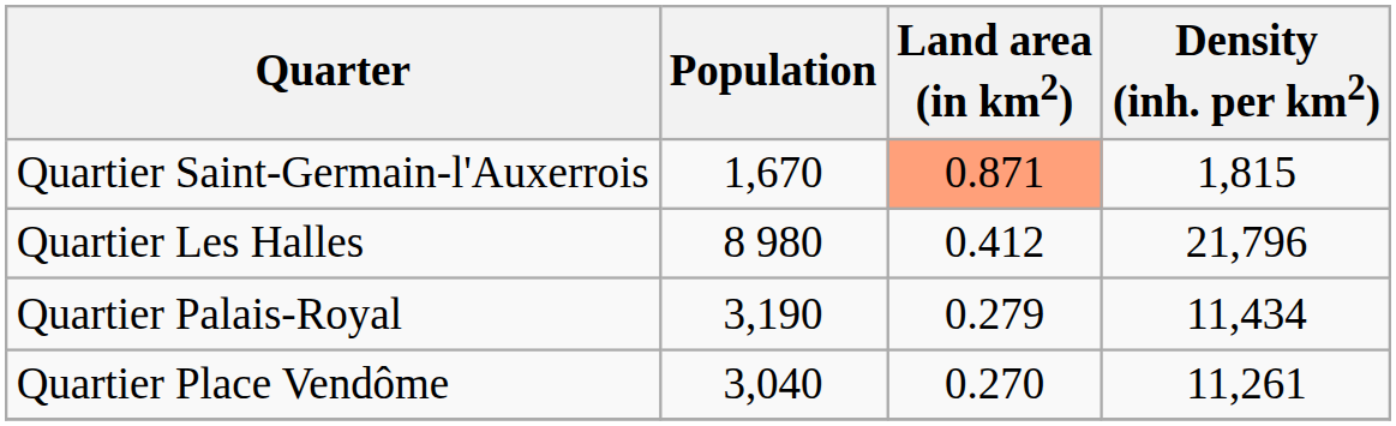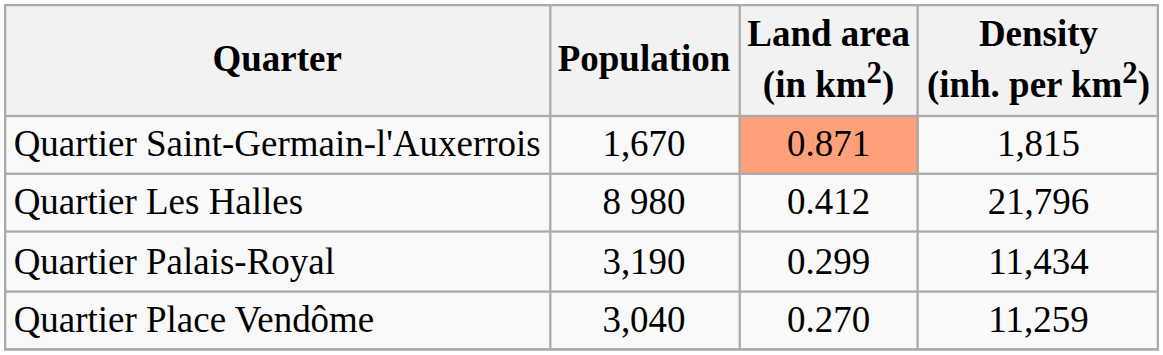Quartier Palais-Royal | Land area (in km2): 0.279 -> 0.299
Quartier Place Vendôme | Density (inh. per km2): 11,261 -> 11,259
